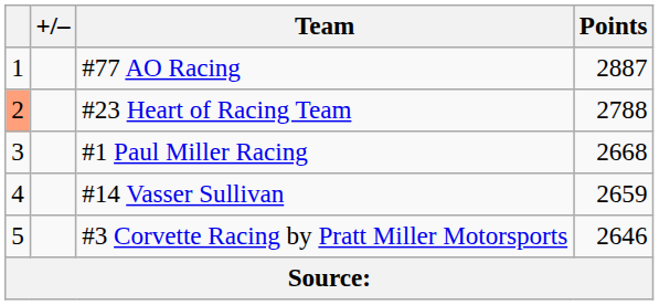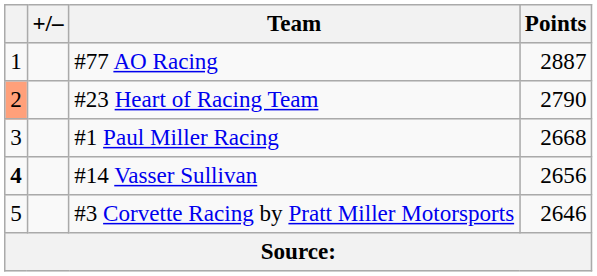#23 Heart of Racing Team | Points: 2788 -> 2790
#14 Vasser Sullivan | column 1: normal -> bold
#14 Vasser Sullivan | Points: 2659 -> 2656
